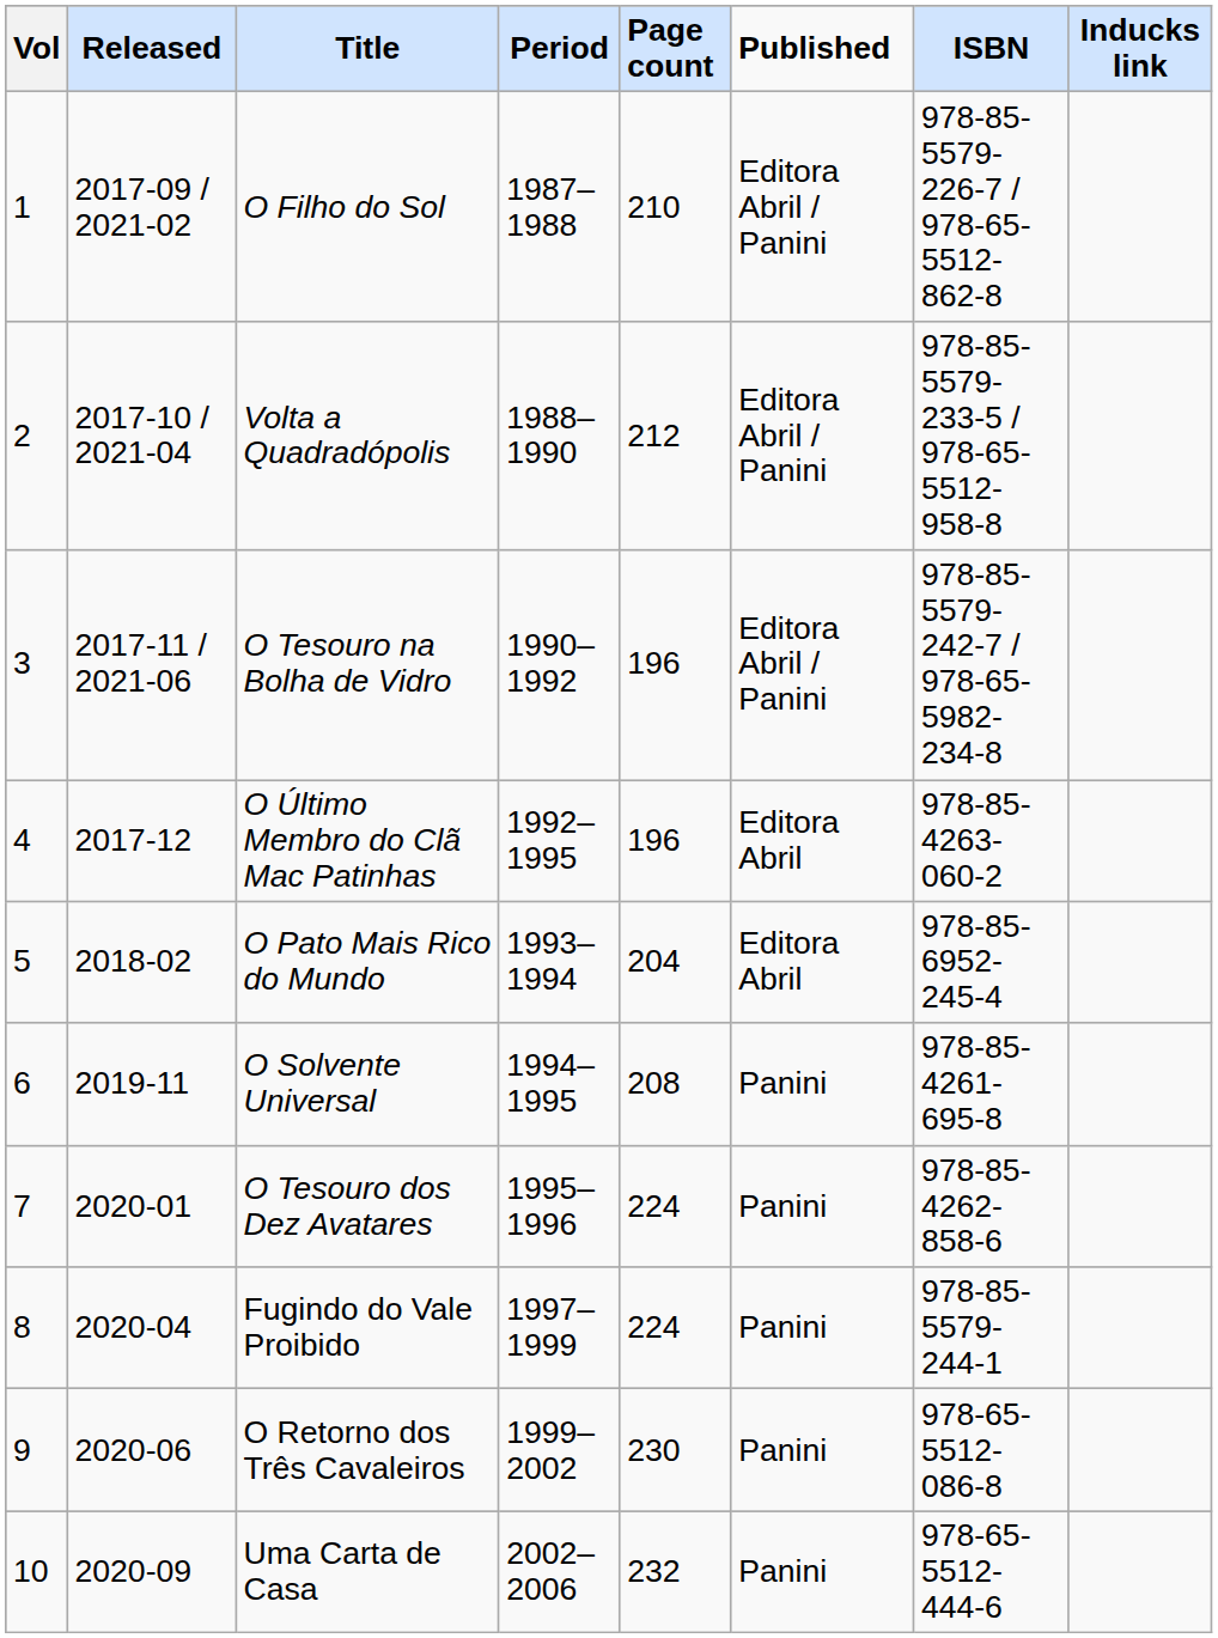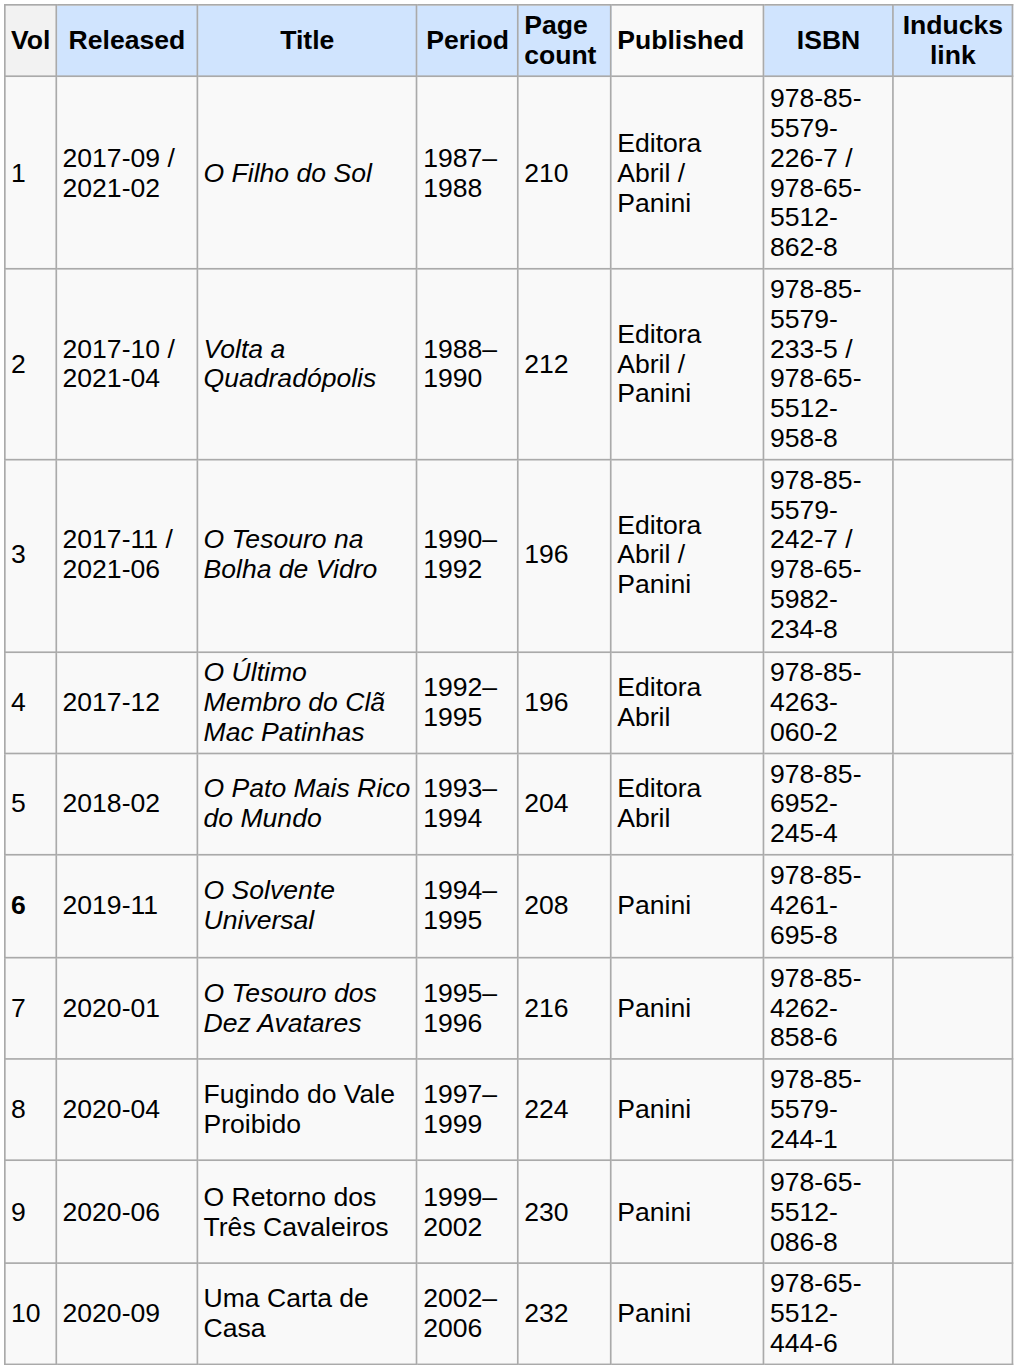O Solvente Universal | Vol: normal -> bold
O Tesouro dos Dez Avatares | Page count: 224 -> 216
